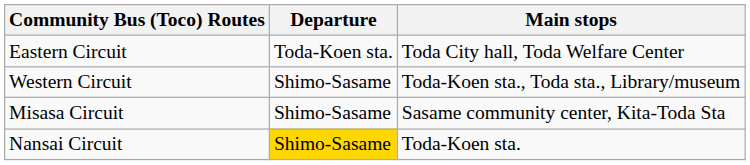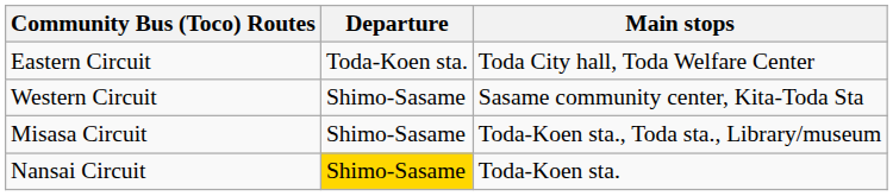Western Circuit | Main stops: Toda-Koen sta., Toda sta., Library/museum -> Sasame community center, Kita-Toda Sta
Misasa Circuit | Main stops: Sasame community center, Kita-Toda Sta -> Toda-Koen sta., Toda sta., Library/museum
